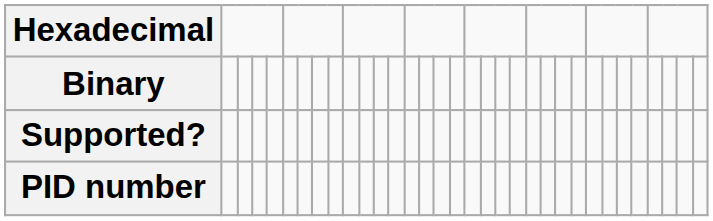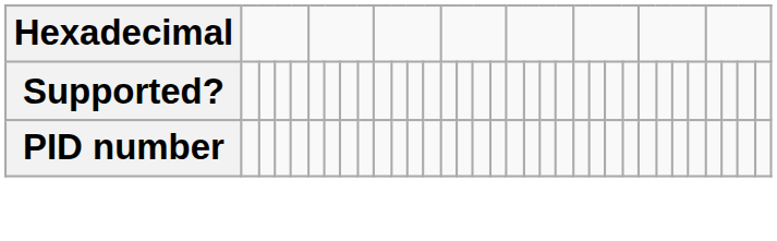- row: Binary
